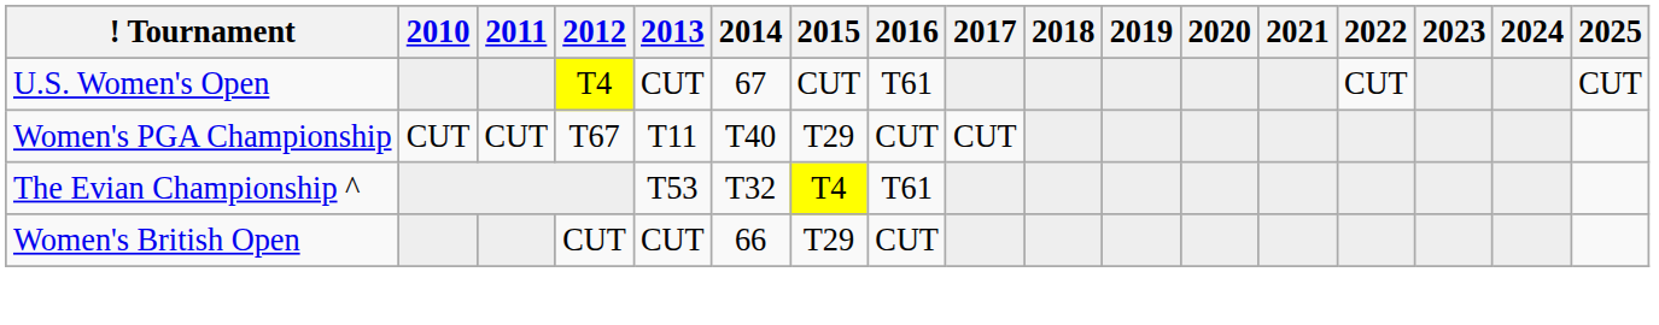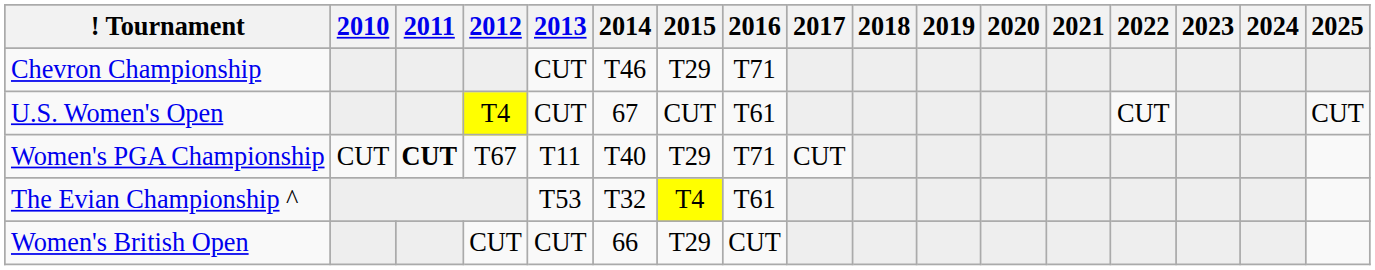+ row: Chevron Championship | CUT | T46 | T29 | T71
Women's PGA Championship | 2011: normal -> bold
Women's PGA Championship | 2016: CUT -> T71
